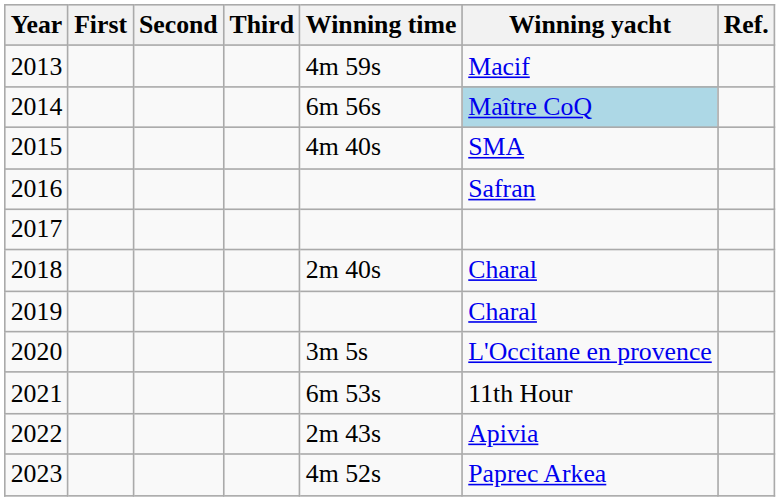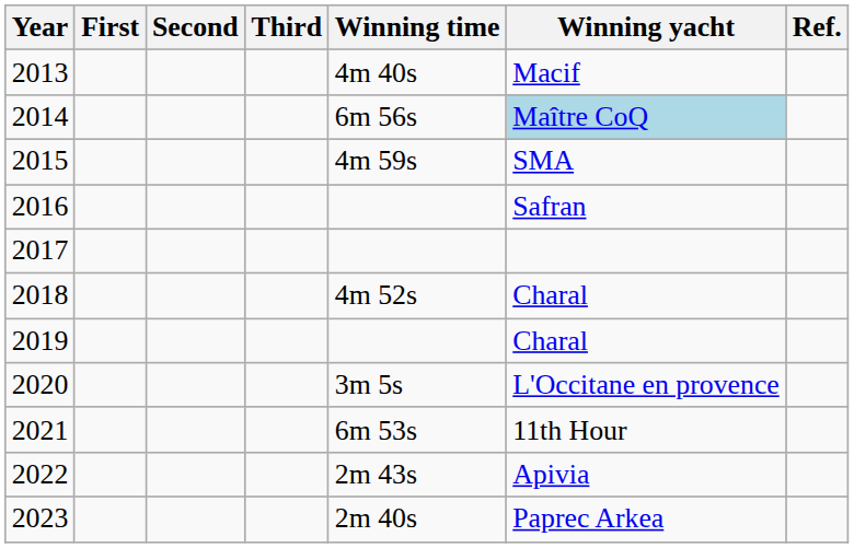2013 | Winning time: 4m 59s -> 4m 40s
2015 | Winning time: 4m 40s -> 4m 59s
2018 | Winning time: 2m 40s -> 4m 52s
2023 | Winning time: 4m 52s -> 2m 40s
